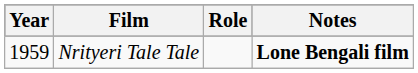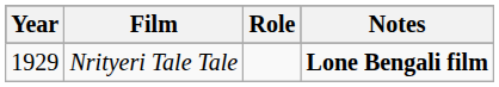Nrityeri Tale Tale | Year: 1959 -> 1929
